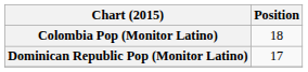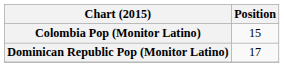Colombia Pop (Monitor Latino) | Position: 18 -> 15
